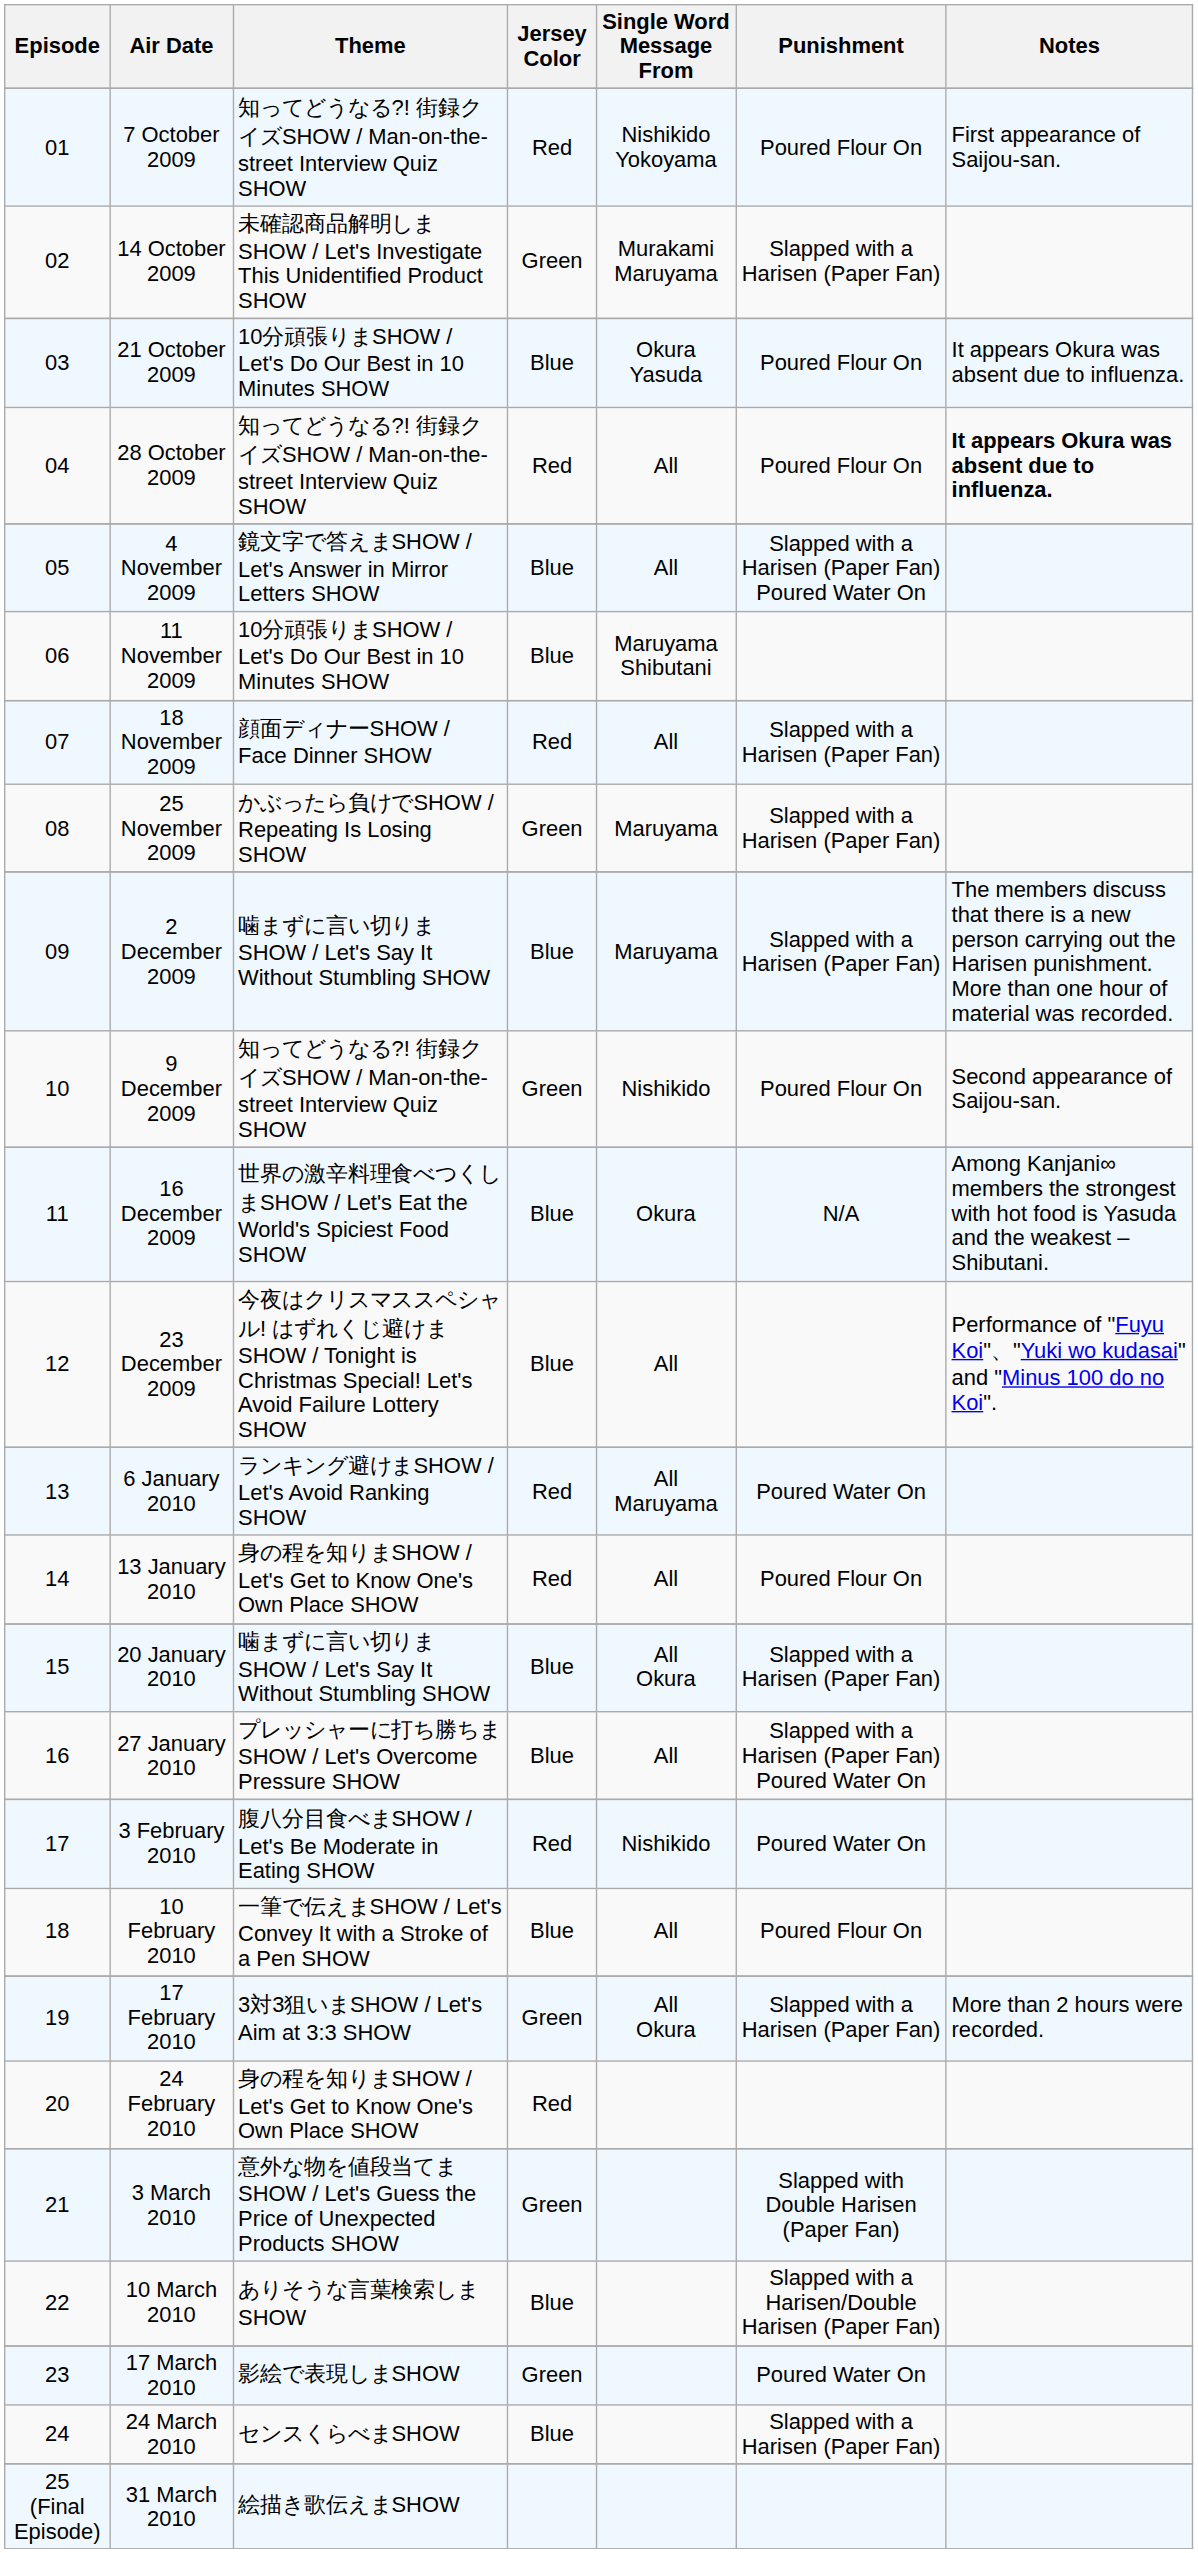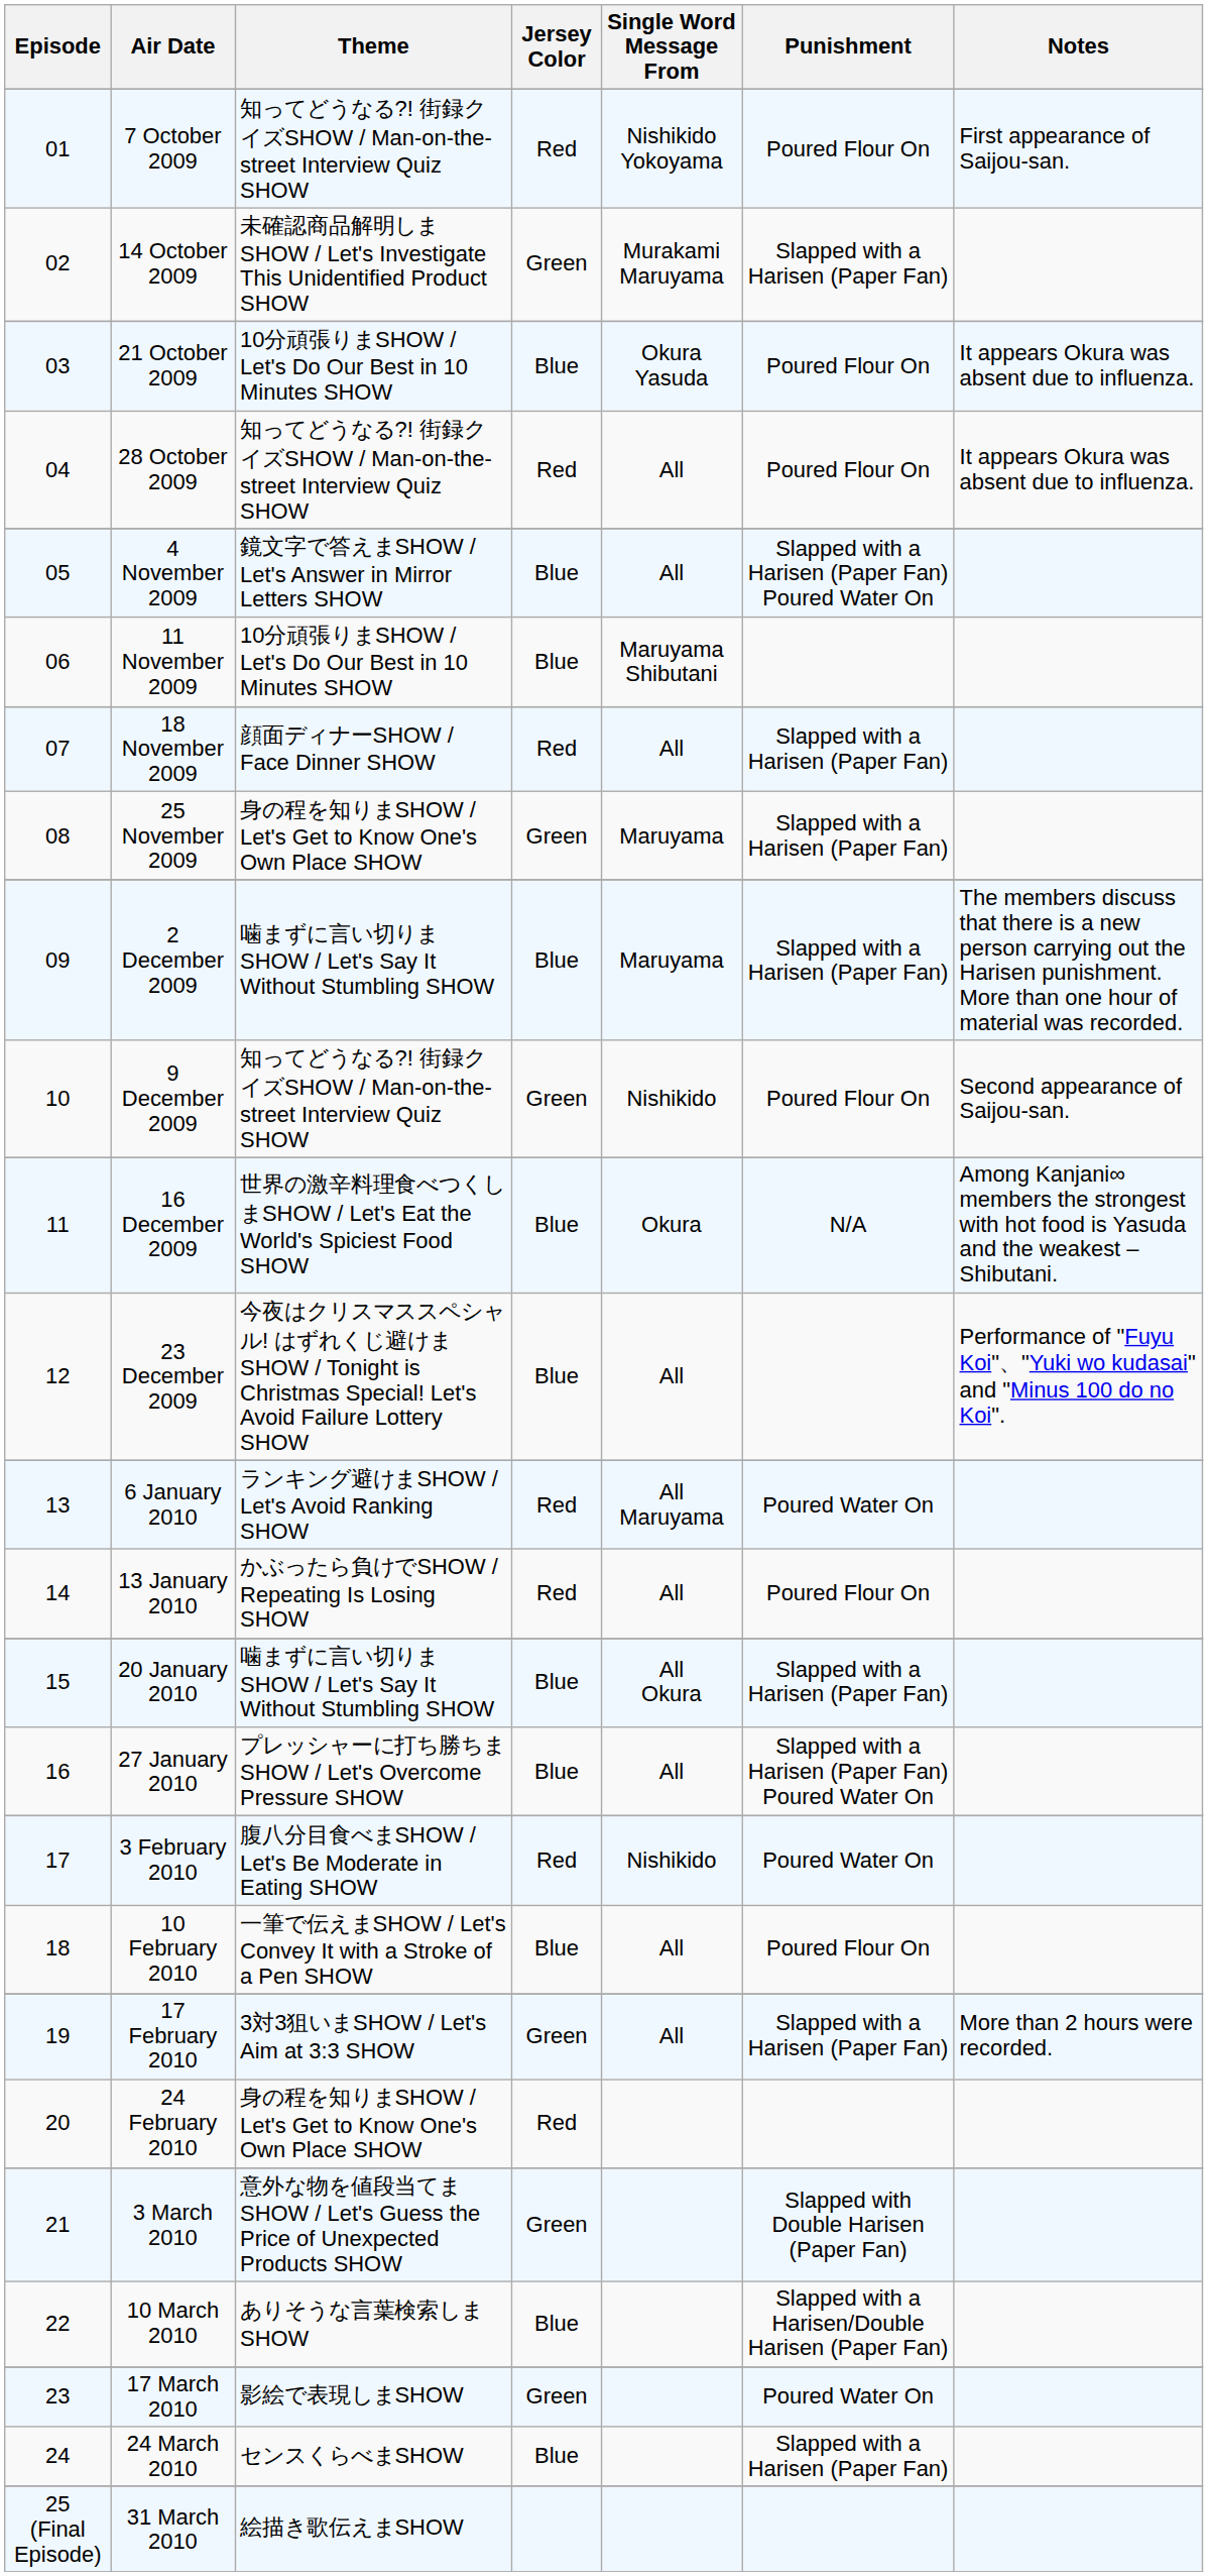28 October 2009 | Notes: bold -> normal
25 November 2009 | Theme: かぶったら負けでSHOW / Repeating Is Losing SHOW -> 身の程を知りまSHOW / Let's Get to Know One's Own Place SHOW
13 January 2010 | Theme: 身の程を知りまSHOW / Let's Get to Know One's Own Place SHOW -> かぶったら負けでSHOW / Repeating Is Losing SHOW
17 February 2010 | Single Word Message From: All Okura -> All
